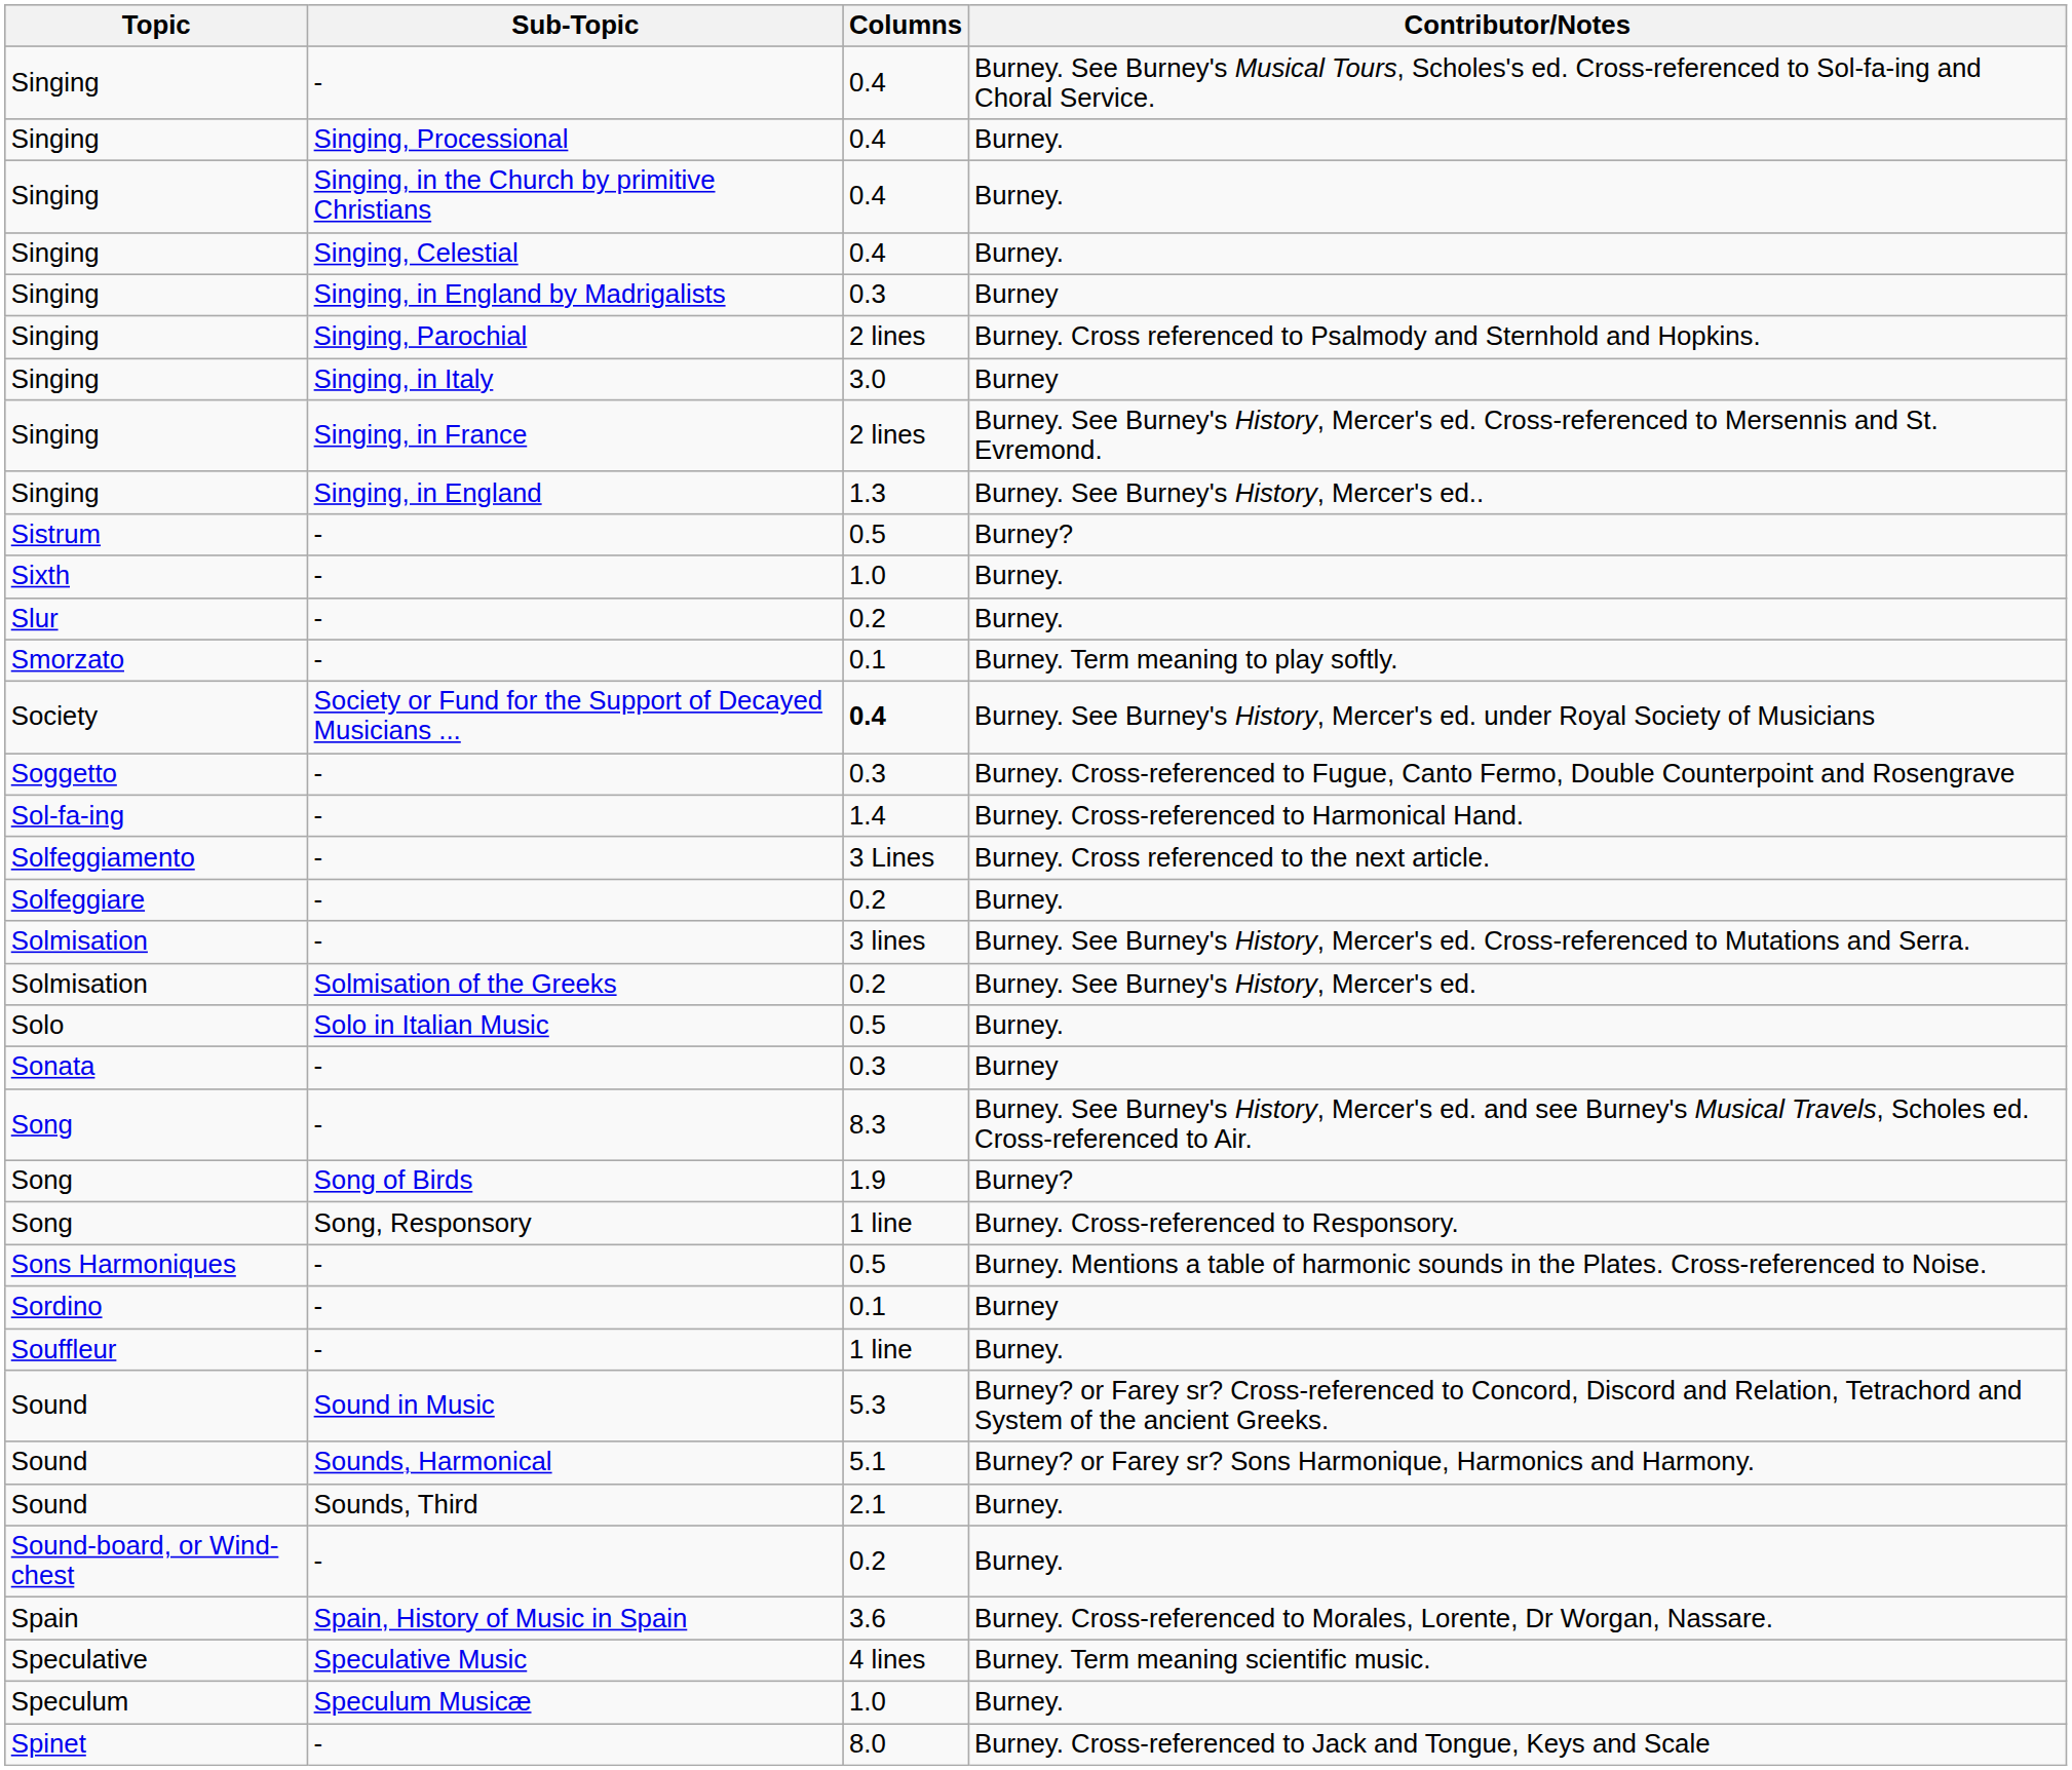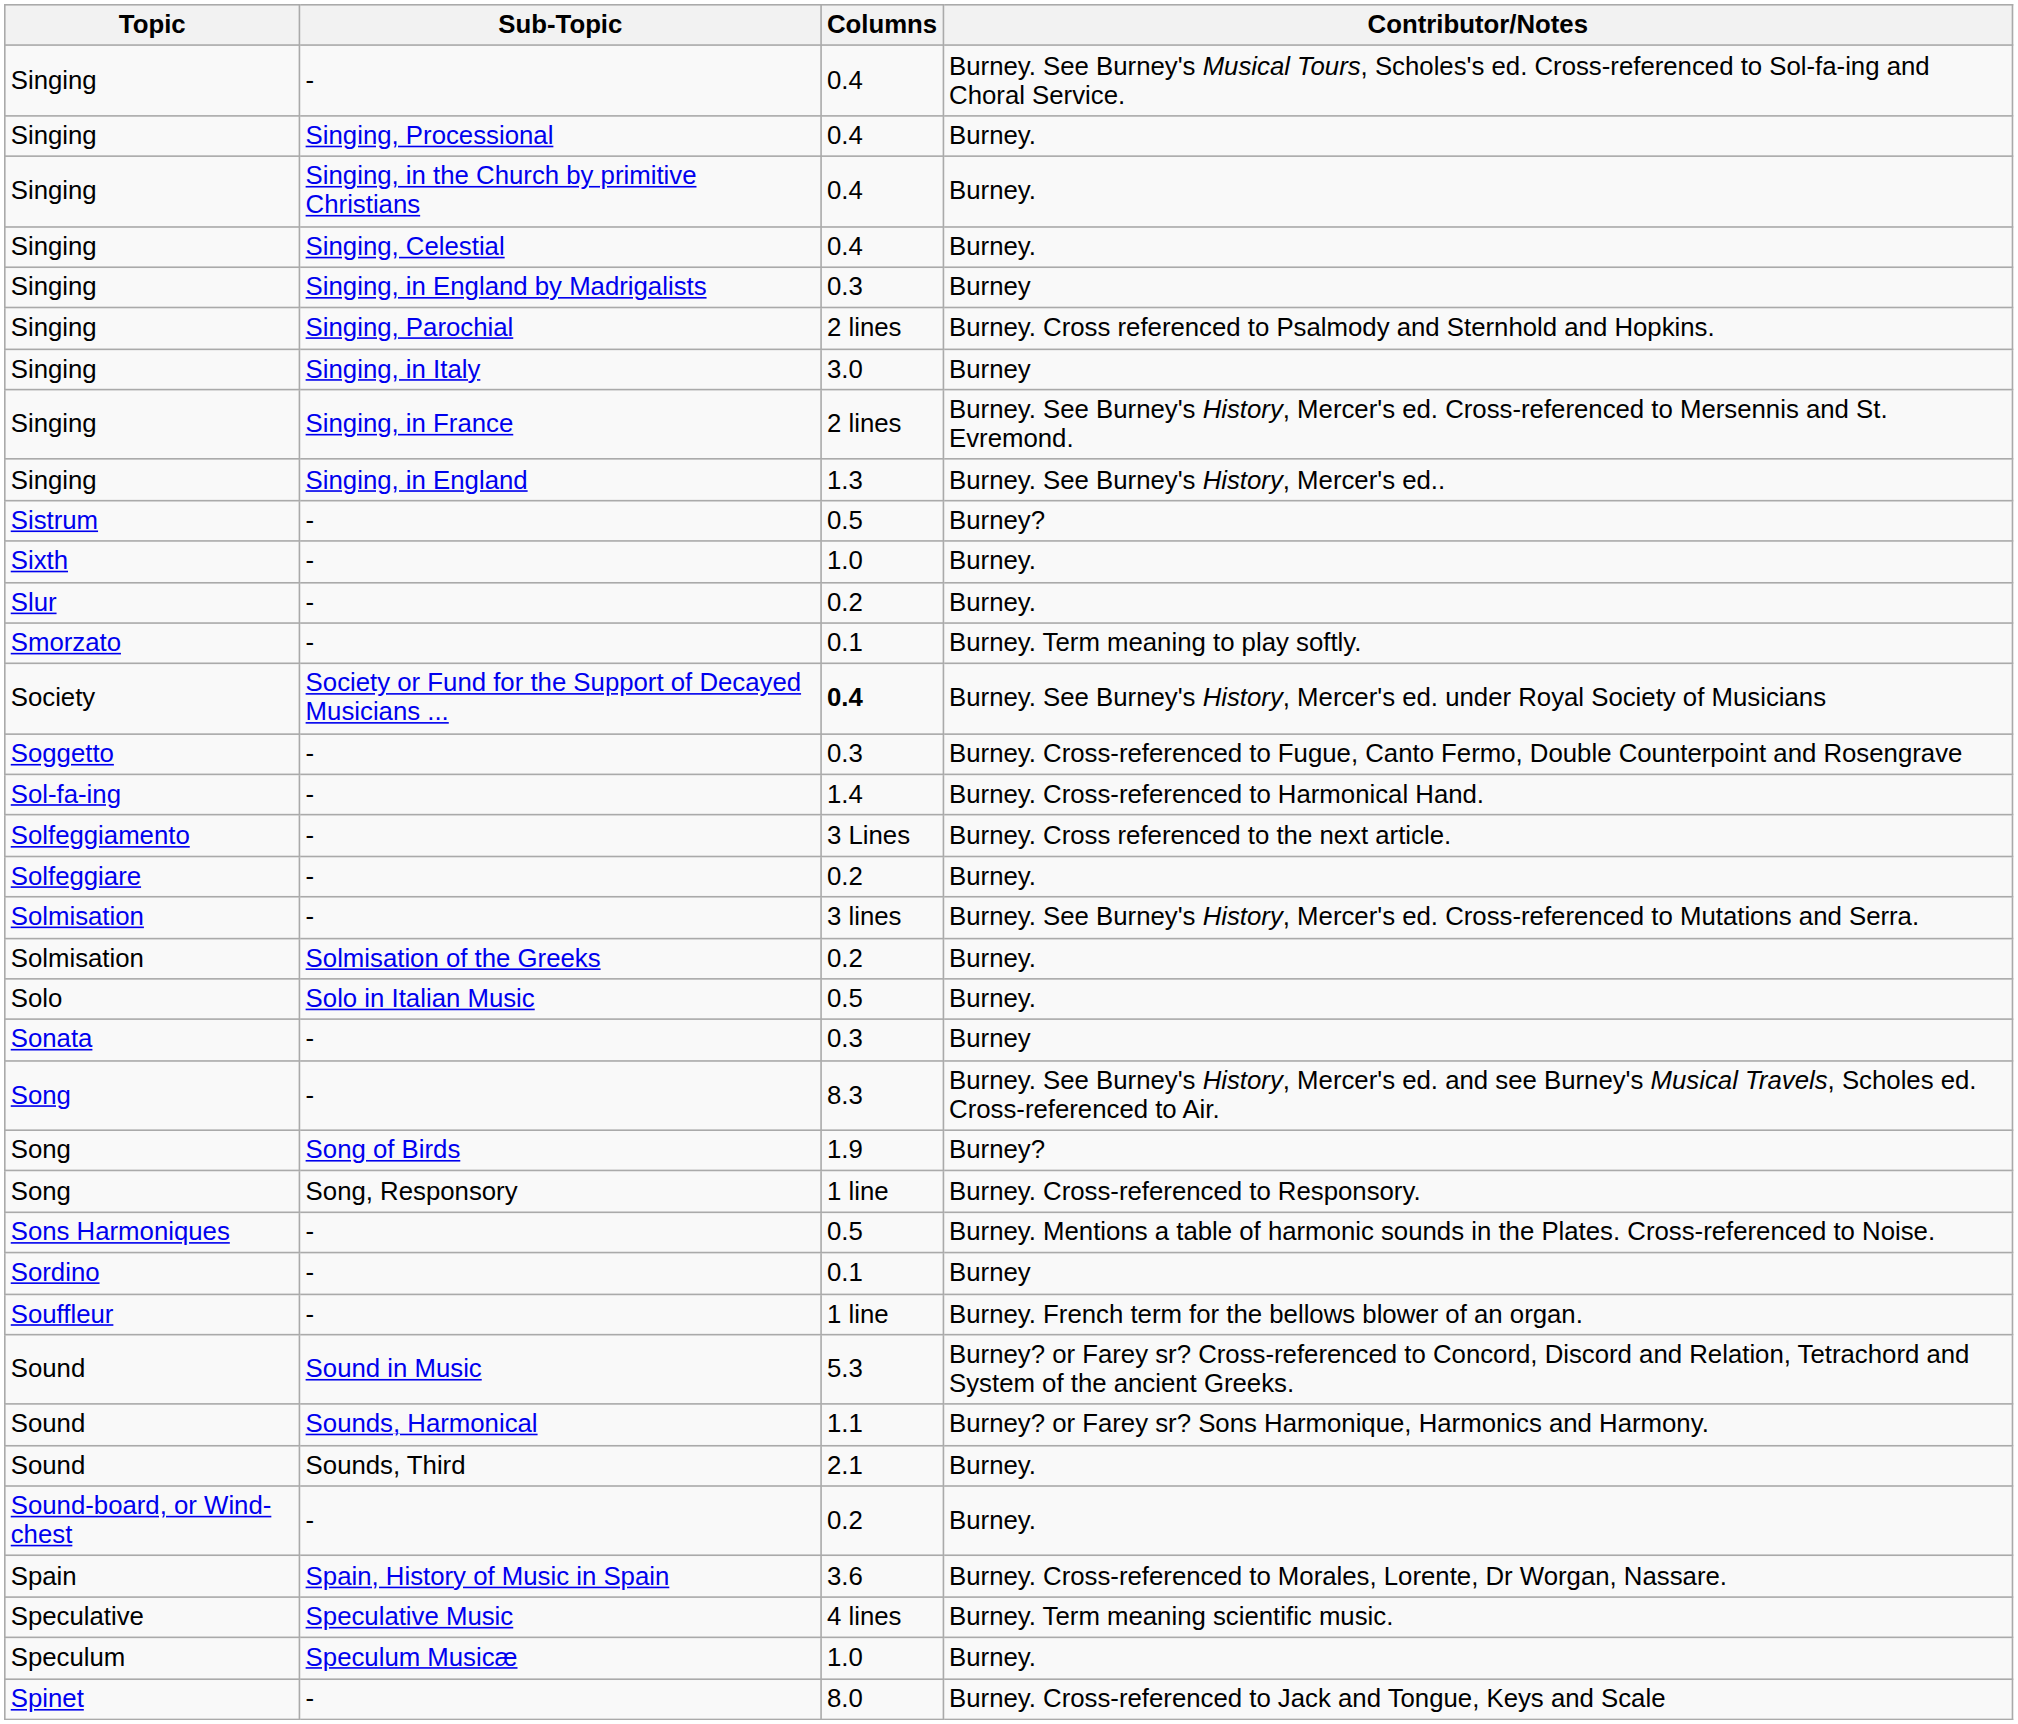Solmisation / Solmisation of the Greeks | Contributor/Notes: Burney. See Burney's History, Mercer's ed. -> Burney.
Souffleur | Contributor/Notes: Burney. -> Burney. French term for the bellows blower of an organ.
Sound / Sounds, Harmonical | Columns: 5.1 -> 1.1
